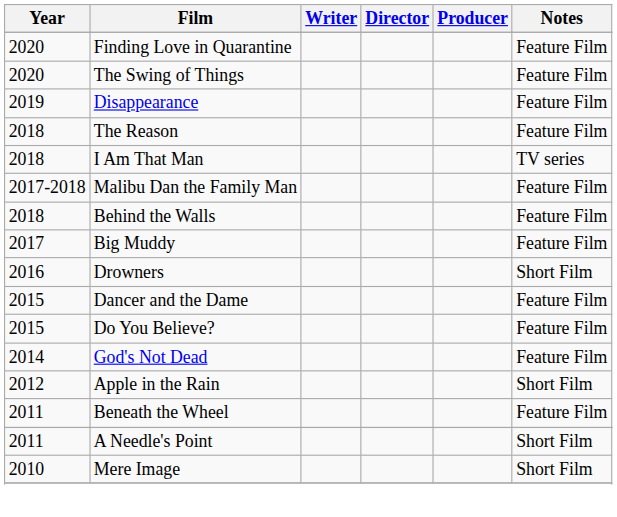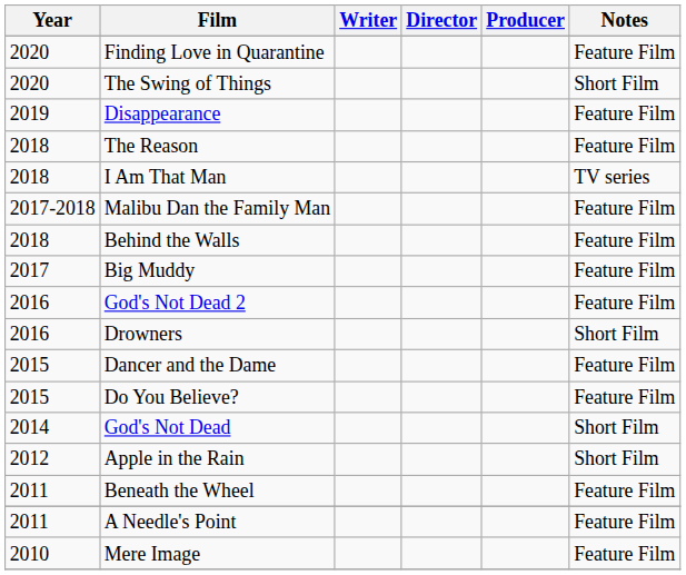The Swing of Things | Notes: Feature Film -> Short Film
+ row: 2016 | God's Not Dead 2 | Feature Film
God's Not Dead | Notes: Feature Film -> Short Film
A Needle's Point | Notes: Short Film -> Feature Film
Mere Image | Notes: Short Film -> Feature Film
